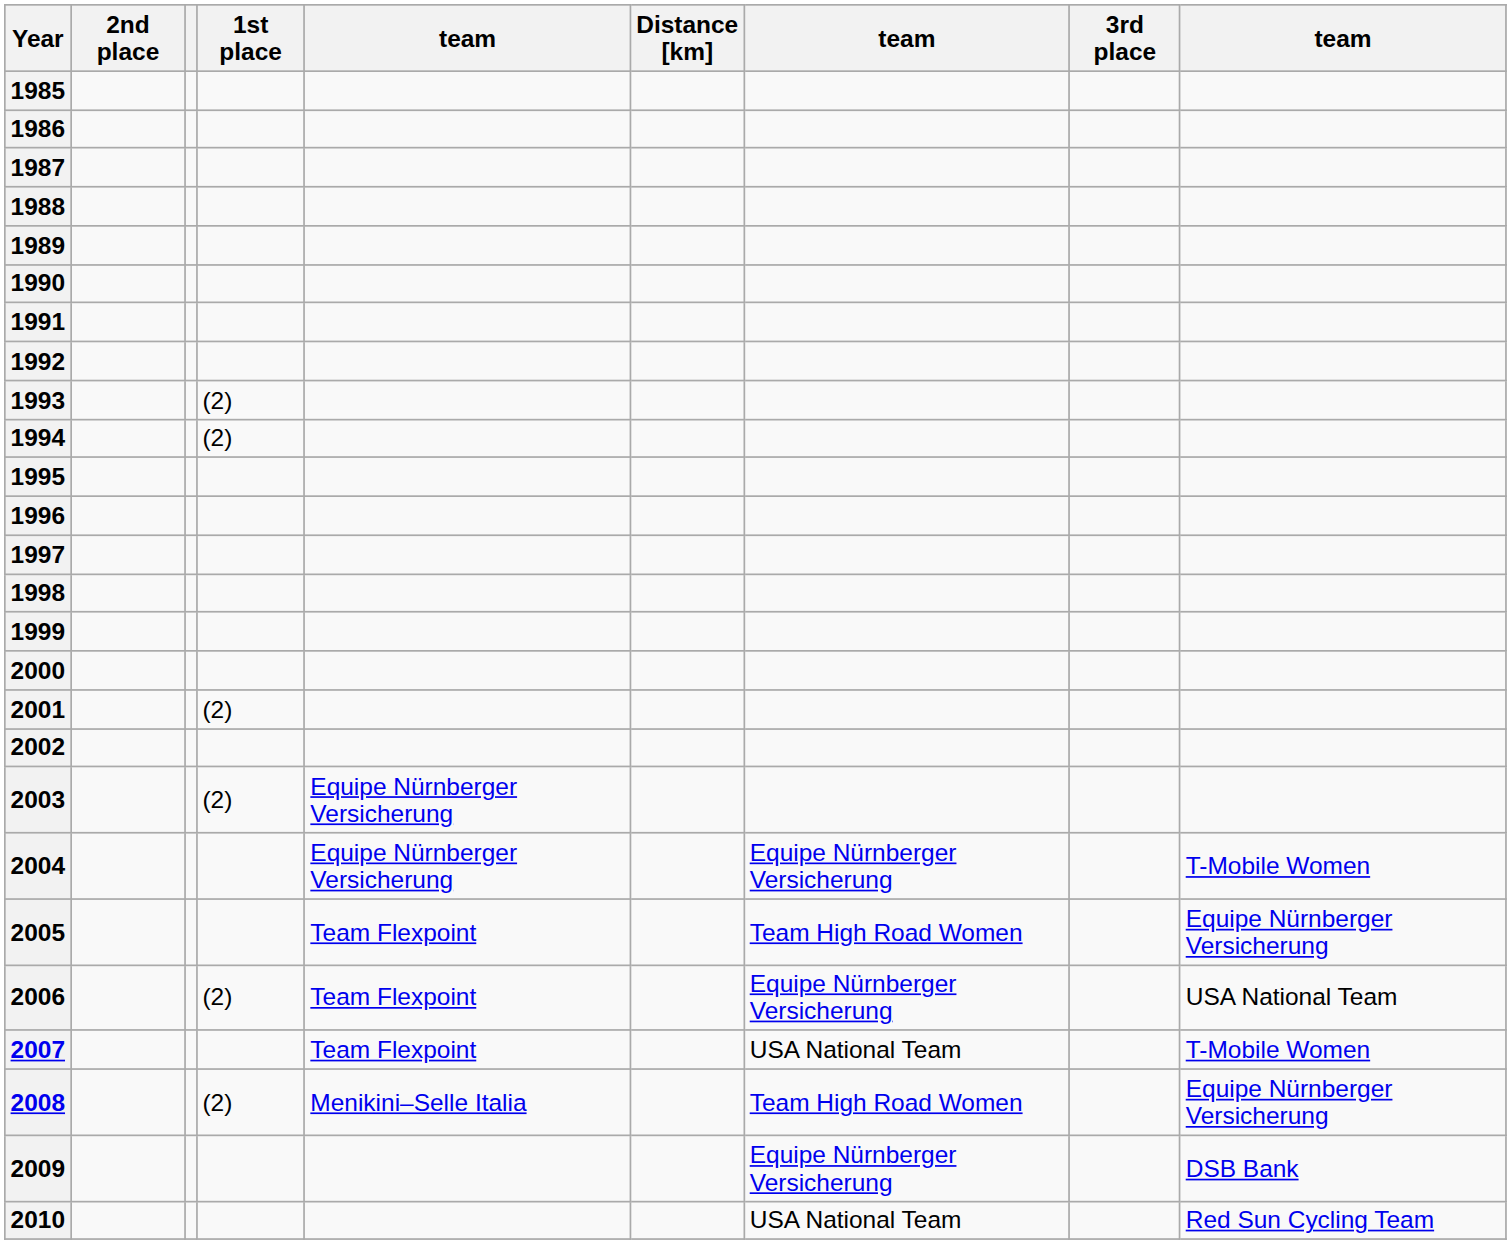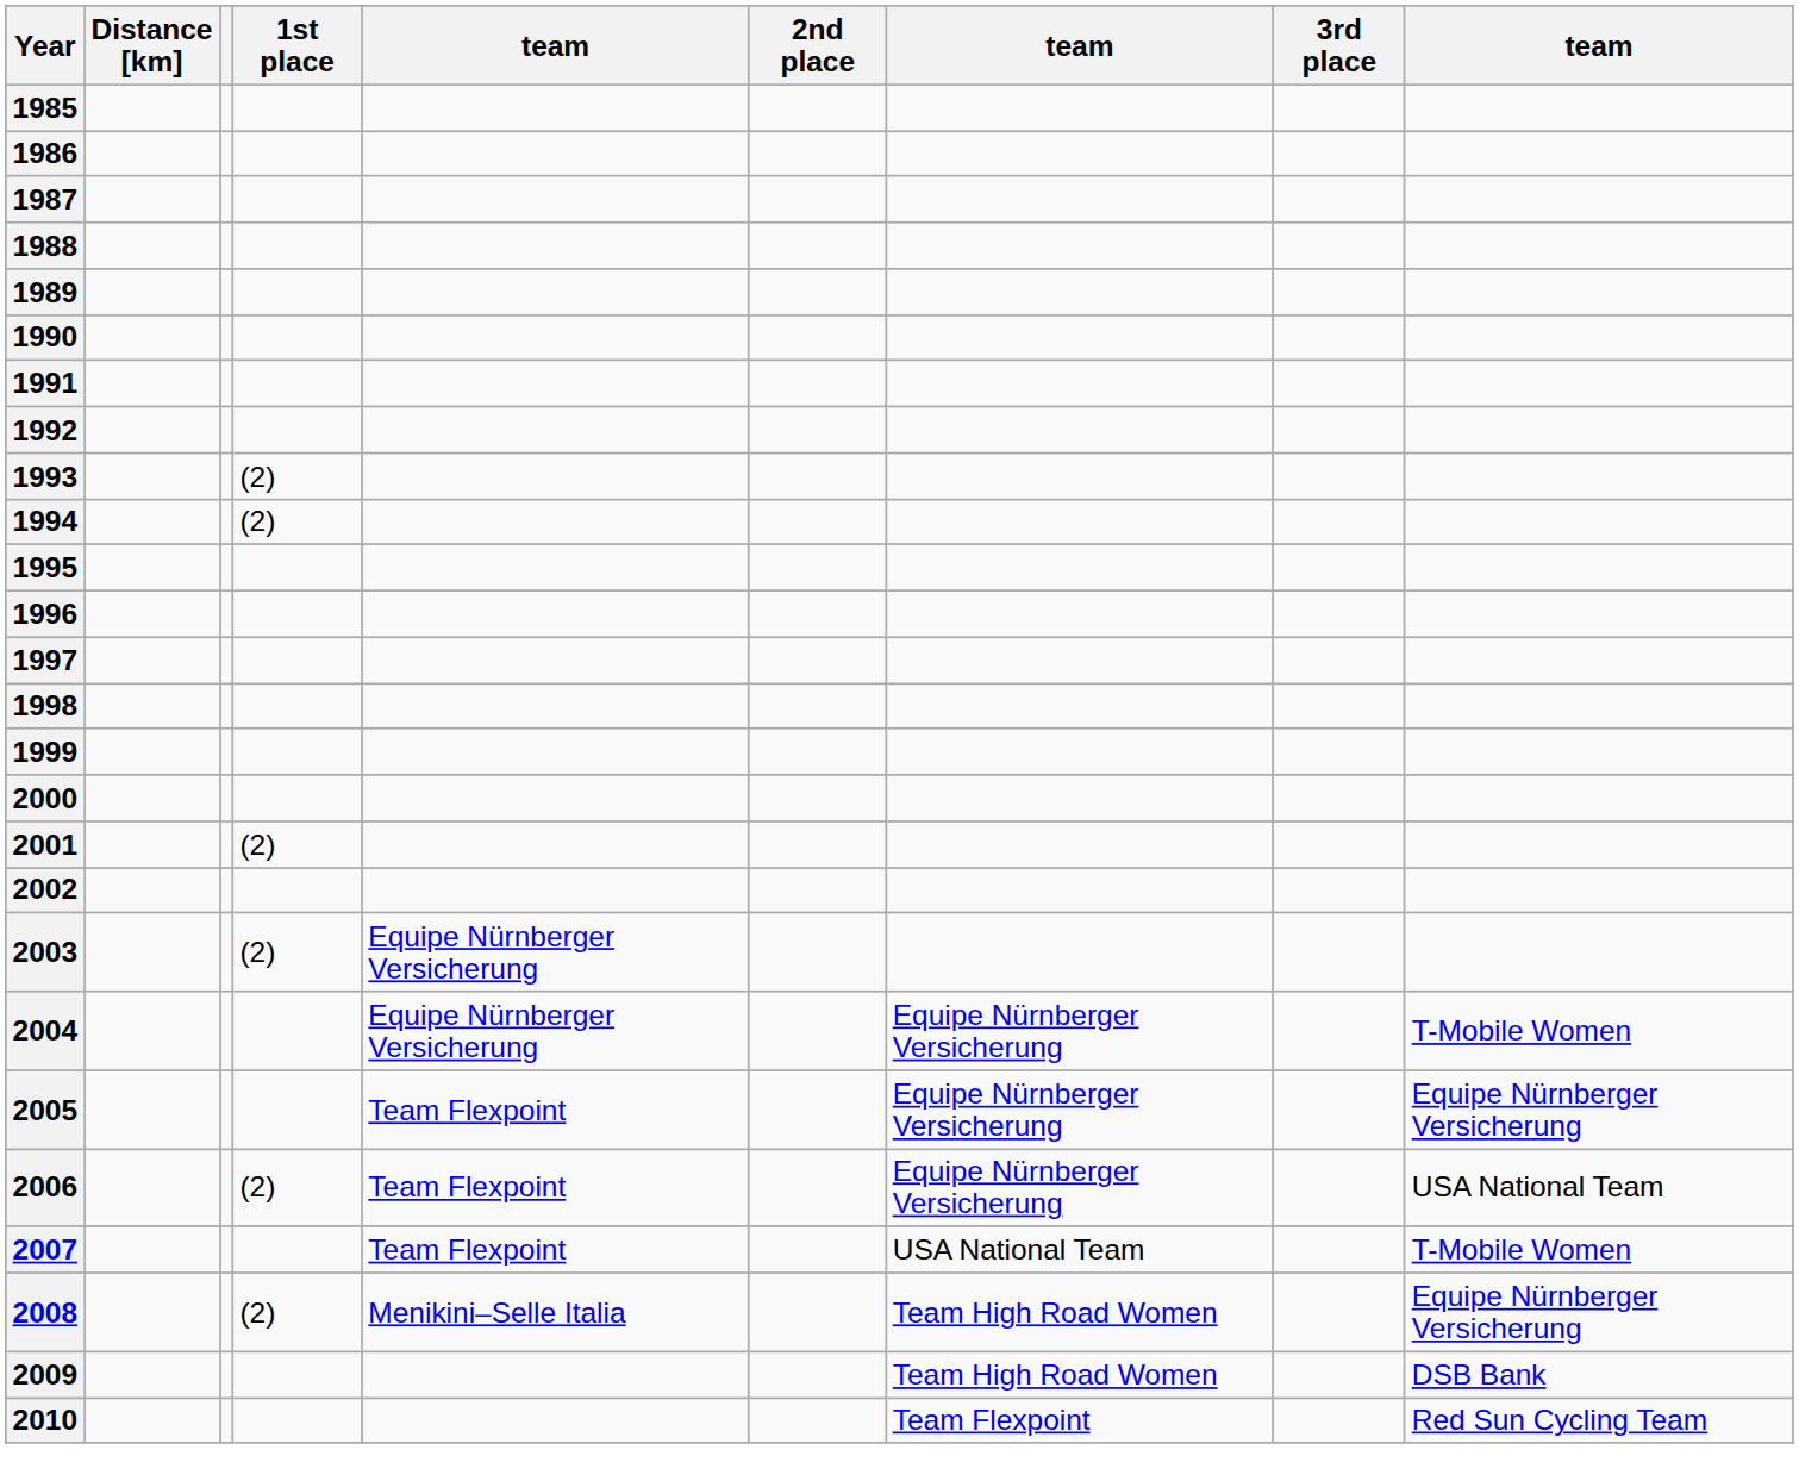columns swapped: Distance [km] <-> 2nd place
2005 | column 7: Team High Road Women -> Equipe Nürnberger Versicherung
2009 | column 7: Equipe Nürnberger Versicherung -> Team High Road Women
2010 | column 7: USA National Team -> Team Flexpoint
